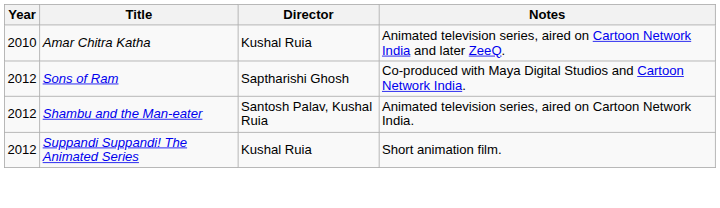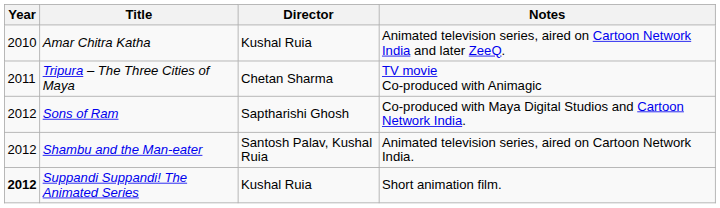+ row: 2011 | Tripura – The Three Cities of Maya | Chetan Sharma | TV movie Co-produced with Animagic
Suppandi Suppandi! The Animated Series | Year: normal -> bold
